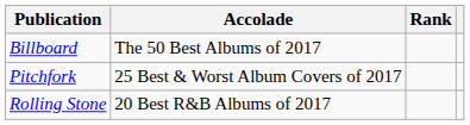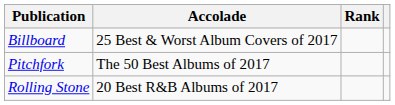Billboard | Accolade: The 50 Best Albums of 2017 -> 25 Best & Worst Album Covers of 2017
Pitchfork | Accolade: 25 Best & Worst Album Covers of 2017 -> The 50 Best Albums of 2017
